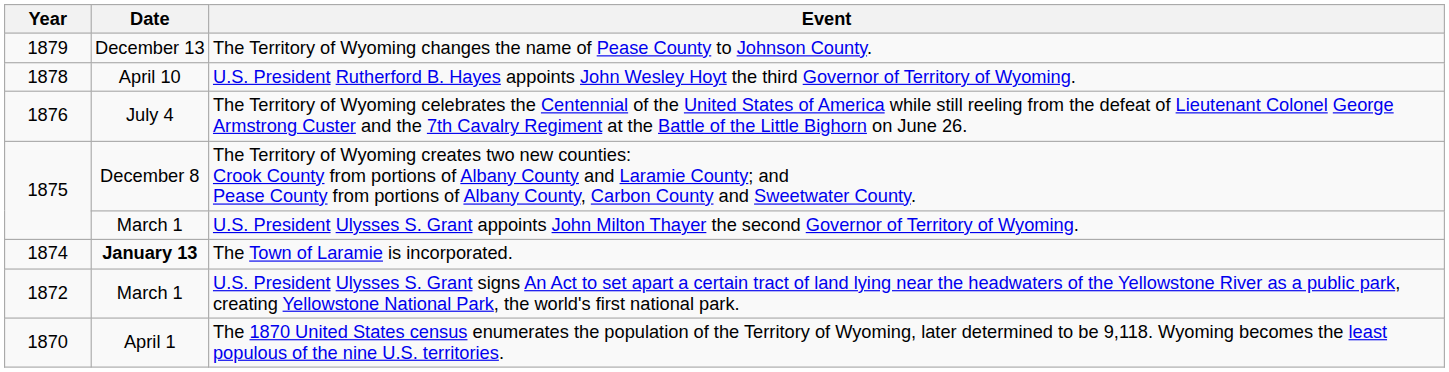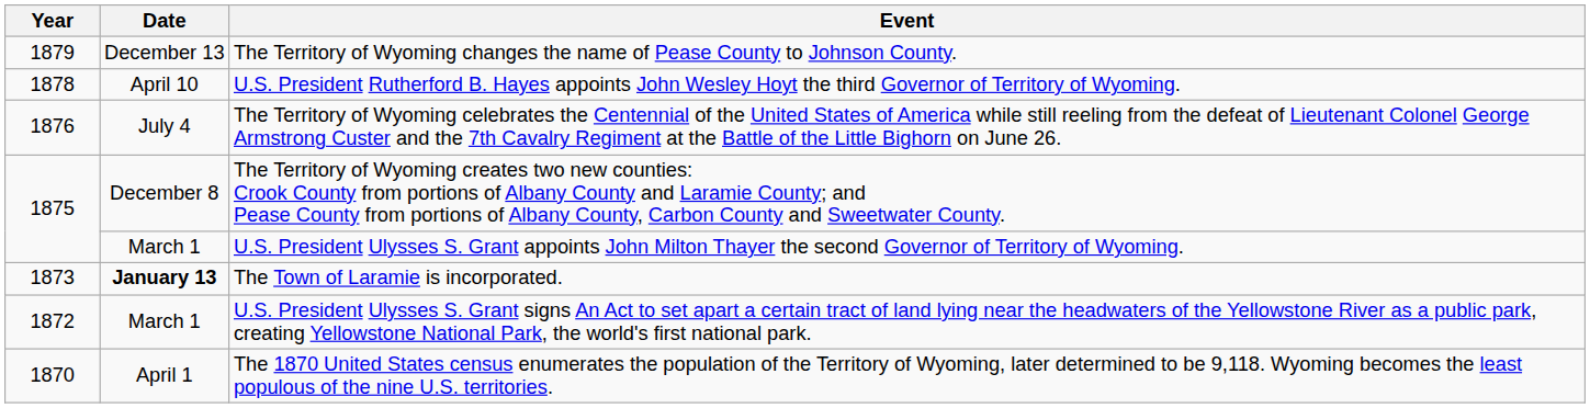The Town of Laramie is incorporated. | Year: 1874 -> 1873
